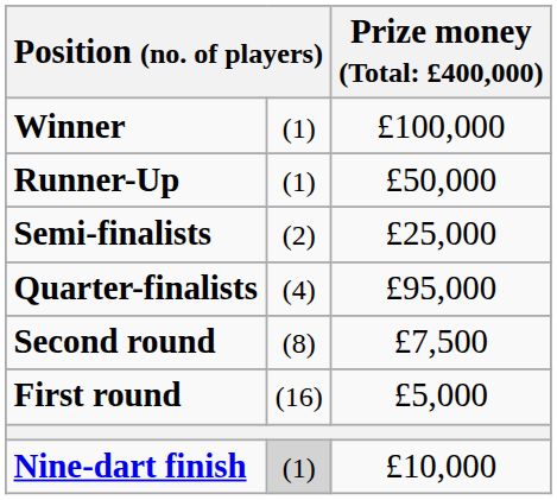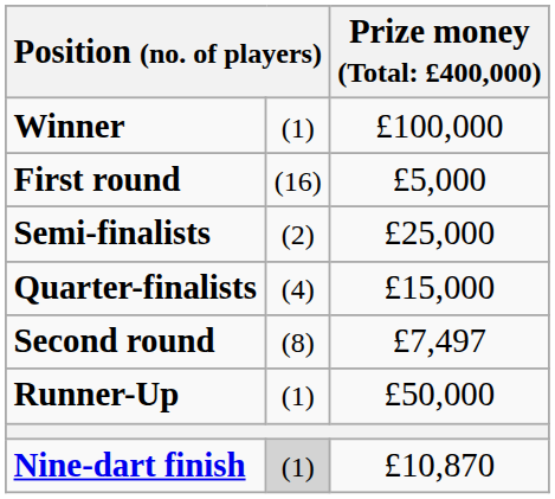rows swapped: Runner-Up <-> First round
Quarter-finalists | column 3: £95,000 -> £15,000
Second round | column 3: £7,500 -> £7,497
Nine-dart finish | column 3: £10,000 -> £10,870
